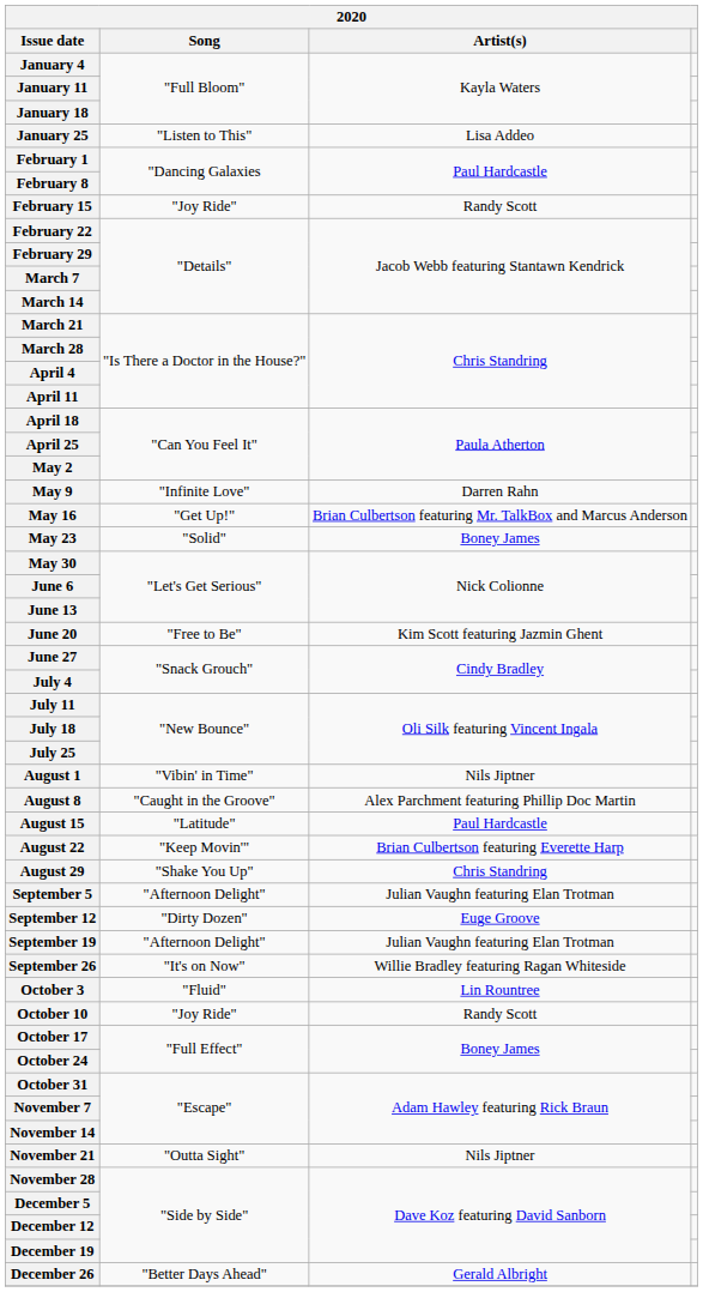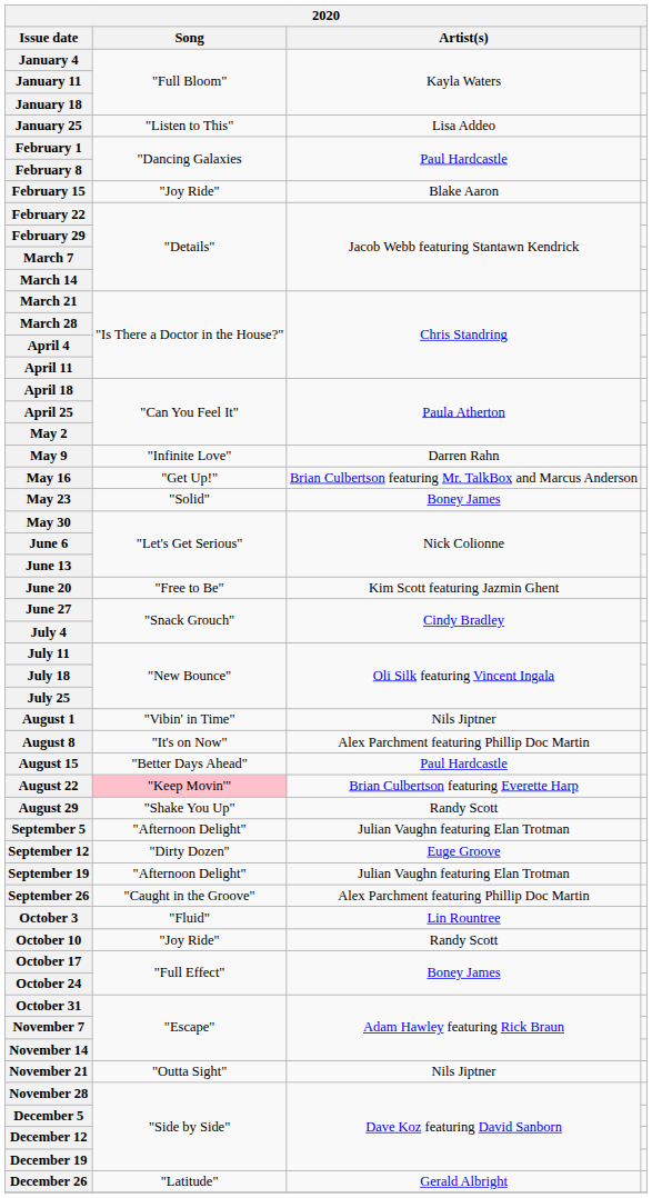February 15 | Artist(s): Randy Scott -> Blake Aaron
August 8 | Song: "Caught in the Groove" -> "It's on Now"
August 15 | Song: "Latitude" -> "Better Days Ahead"
August 22 | Song: no background -> pink background
August 29 | Artist(s): Chris Standring -> Randy Scott
September 26 | Song: "It's on Now" -> "Caught in the Groove"
September 26 | Artist(s): Willie Bradley featuring Ragan Whiteside -> Alex Parchment featuring Phillip Doc Martin
December 26 | Song: "Better Days Ahead" -> "Latitude"
